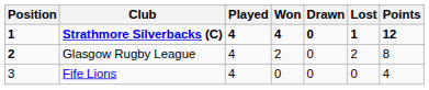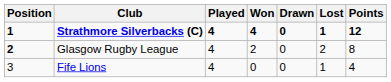Fife Lions | Lost: 0 -> 1
